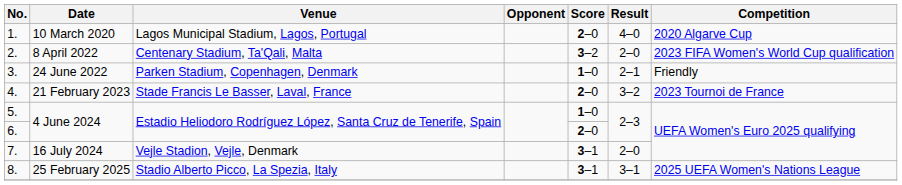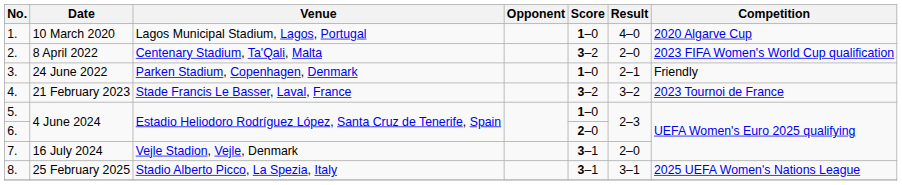1. | Score: 2–0 -> 1–0
4. | Score: 2–0 -> 3–2
